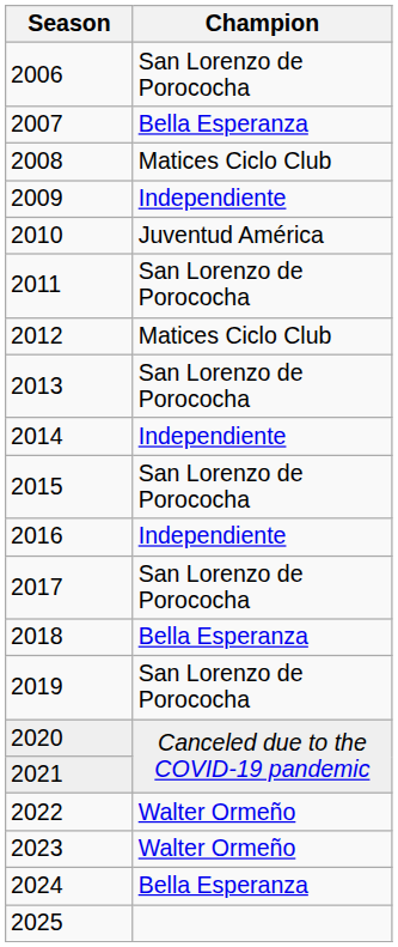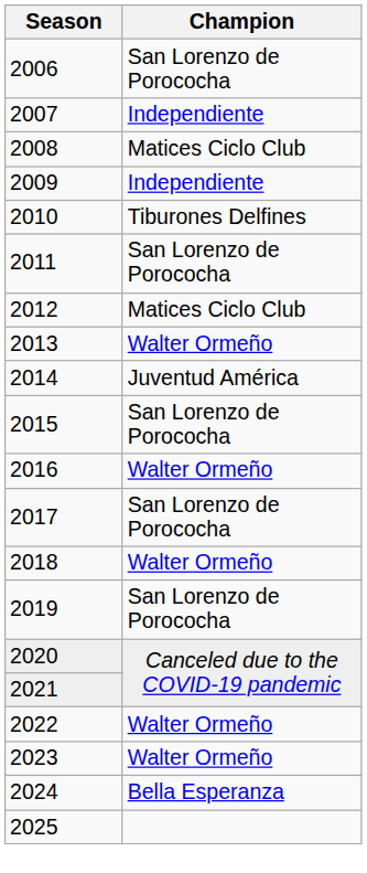2007 | Champion: Bella Esperanza -> Independiente
2010 | Champion: Juventud América -> Tiburones Delfines
2013 | Champion: San Lorenzo de Porococha -> Walter Ormeño
2014 | Champion: Independiente -> Juventud América
2016 | Champion: Independiente -> Walter Ormeño
2018 | Champion: Bella Esperanza -> Walter Ormeño
